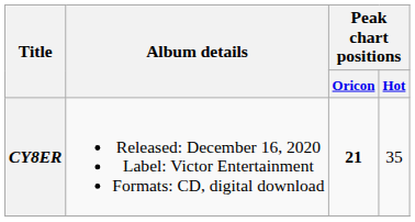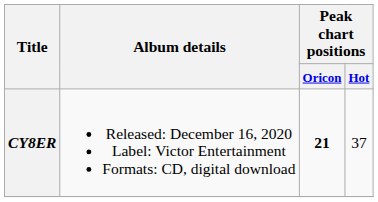CY8ER | Peak chart positions / Hot: 35 -> 37
